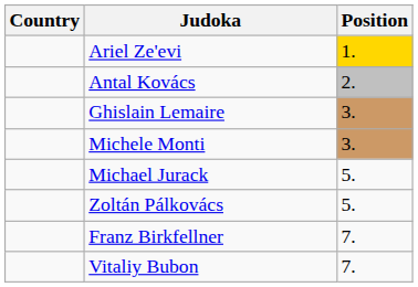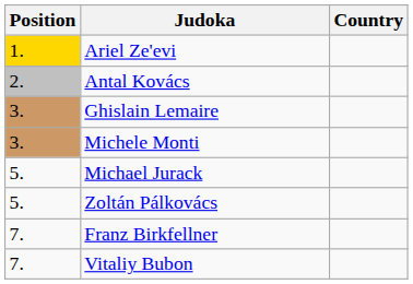columns swapped: Position <-> Country
